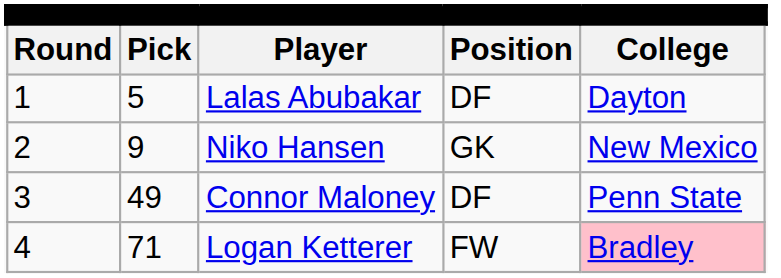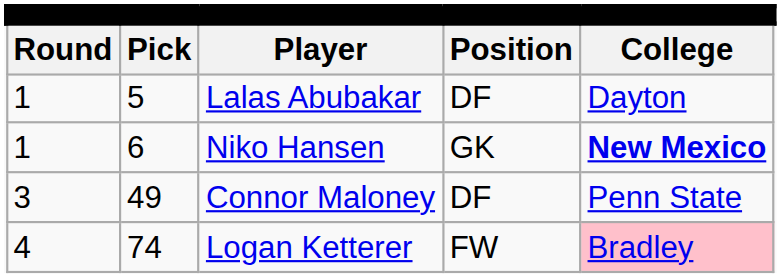Niko Hansen | column 1: 2 -> 1
Niko Hansen | column 2: 9 -> 6
Niko Hansen | column 5: normal -> bold
Logan Ketterer | column 2: 71 -> 74
